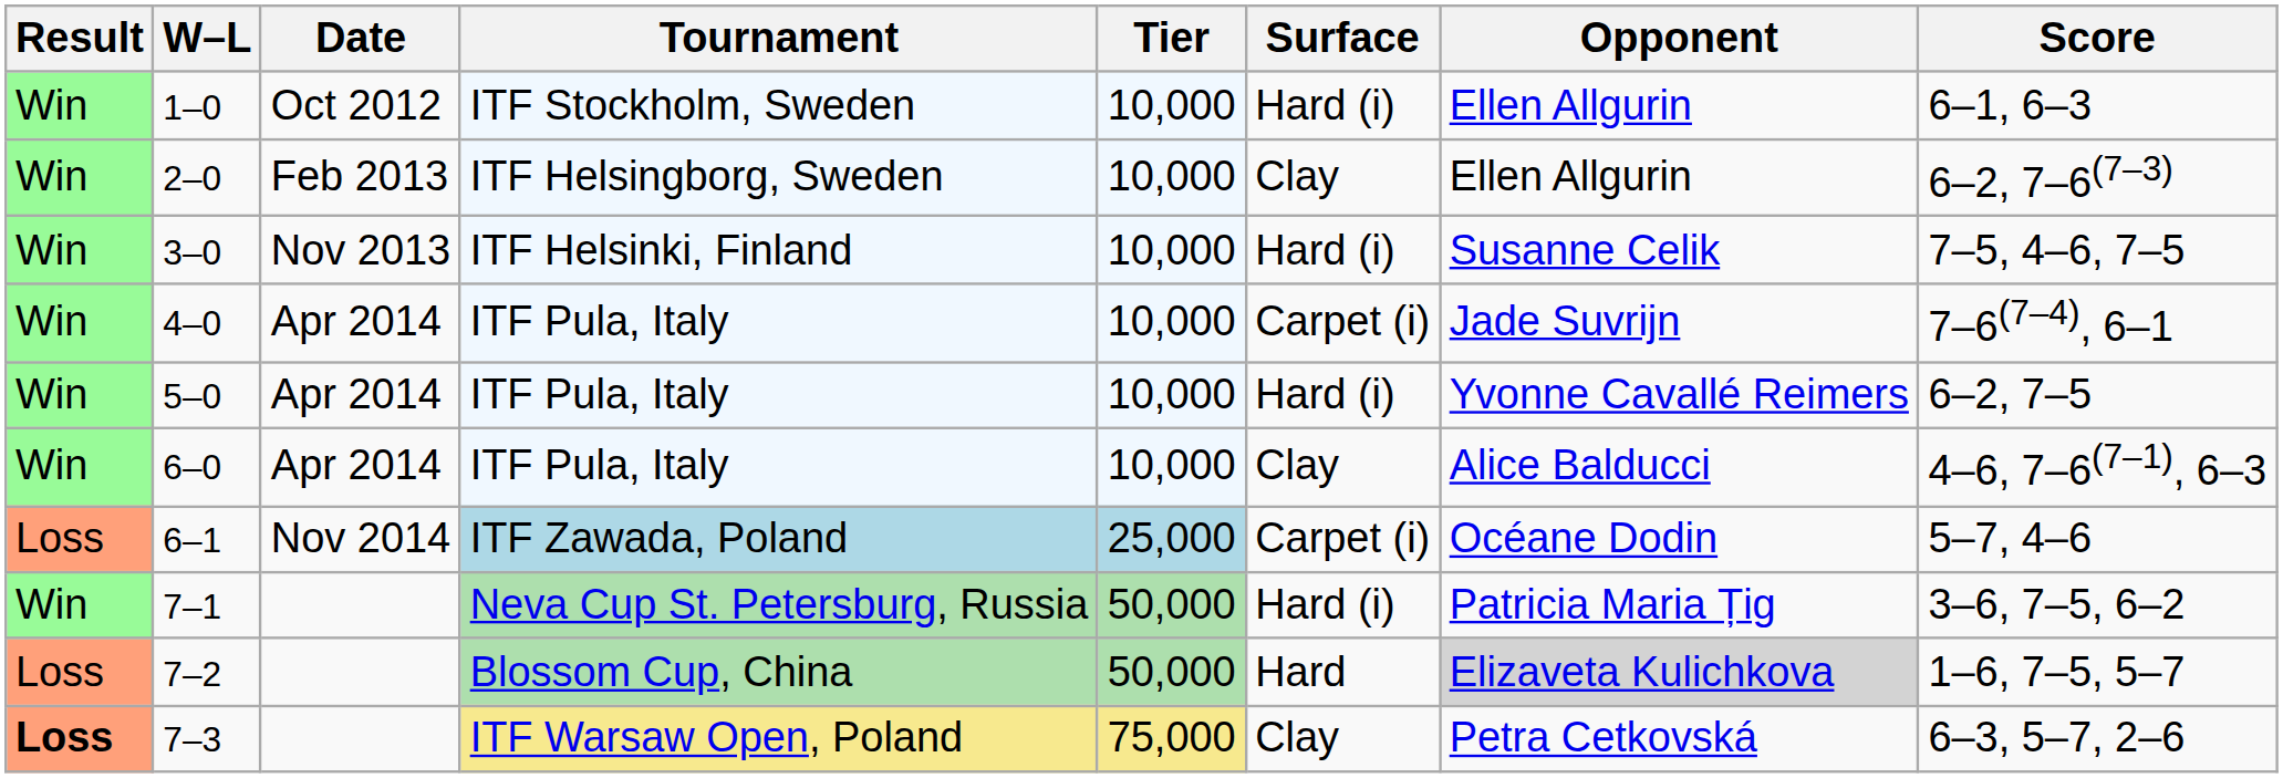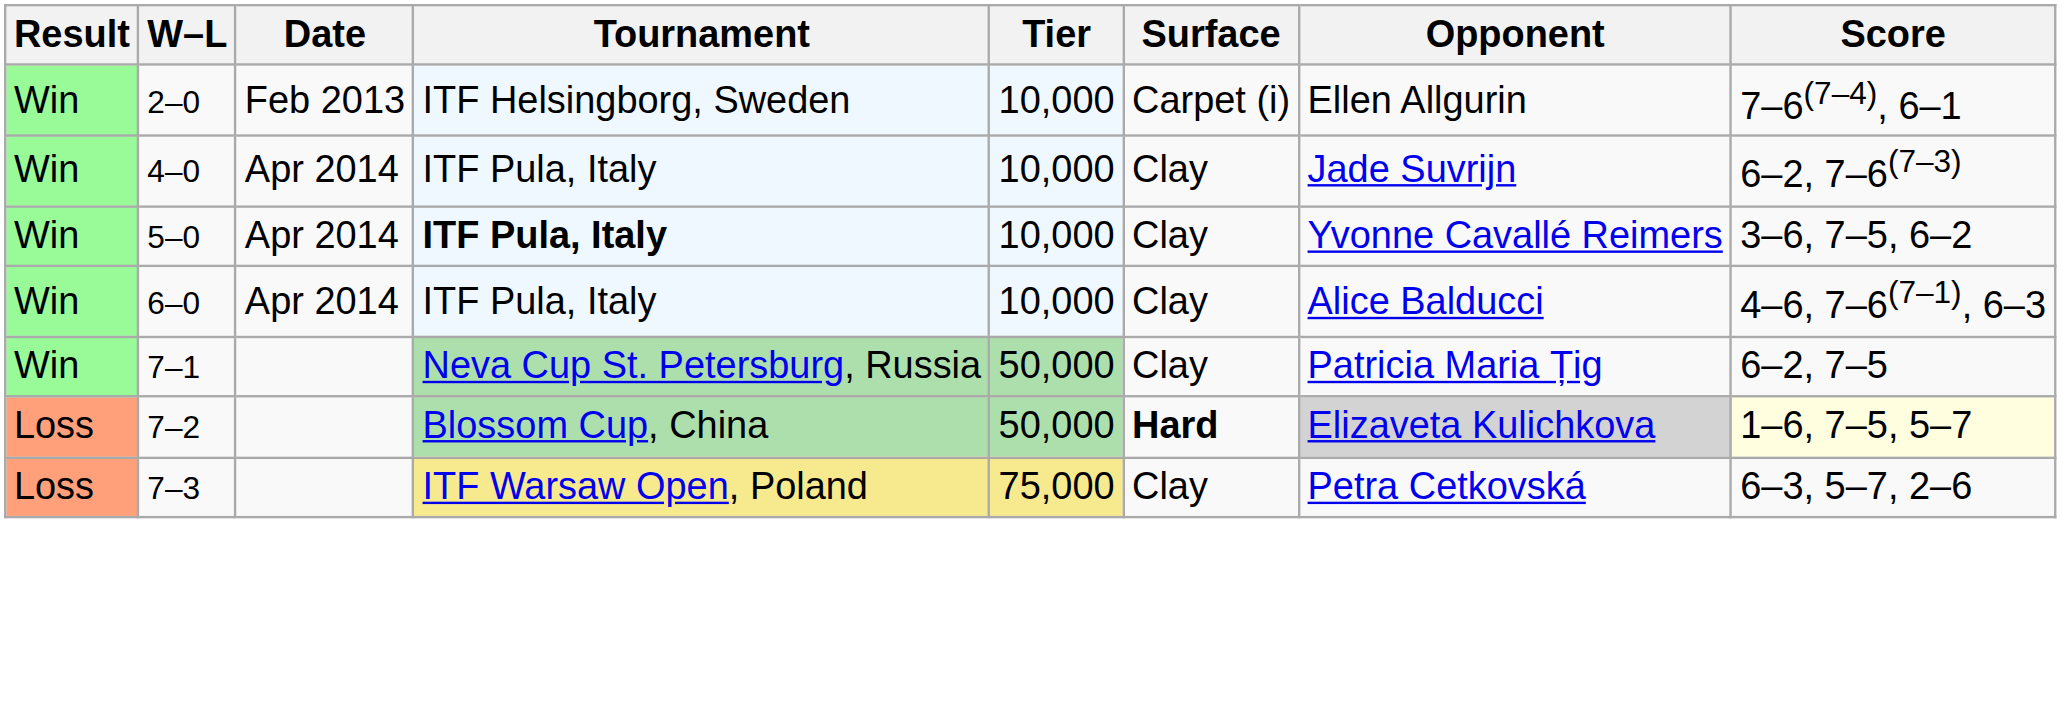- row: Win | 1–0 | Oct 2012 | ITF Stockholm, Sweden | 10,000 | Hard (i) | Ellen Allgurin | 6–1, 6–3
2–0 | Surface: Clay -> Carpet (i)
2–0 | Score: 6–2, 7–6(7–3) -> 7–6(7–4), 6–1
- row: Win | 3–0 | Nov 2013 | ITF Helsinki, Finland | 10,000 | Hard (i) | Susanne Celik | 7–5, 4–6, 7–5
4–0 | Surface: Carpet (i) -> Clay
4–0 | Score: 7–6(7–4), 6–1 -> 6–2, 7–6(7–3)
5–0 | Tournament: normal -> bold
5–0 | Surface: Hard (i) -> Clay
5–0 | Score: 6–2, 7–5 -> 3–6, 7–5, 6–2
- row: Loss | 6–1 | Nov 2014 | ITF Zawada, Poland | 25,000 | Carpet (i) | Océane Dodin | 5–7, 4–6
7–1 | Surface: Hard (i) -> Clay
7–1 | Score: 3–6, 7–5, 6–2 -> 6–2, 7–5
7–2 | Surface: normal -> bold
7–2 | Score: no background -> lightyellow background
7–3 | Result: bold -> normal
